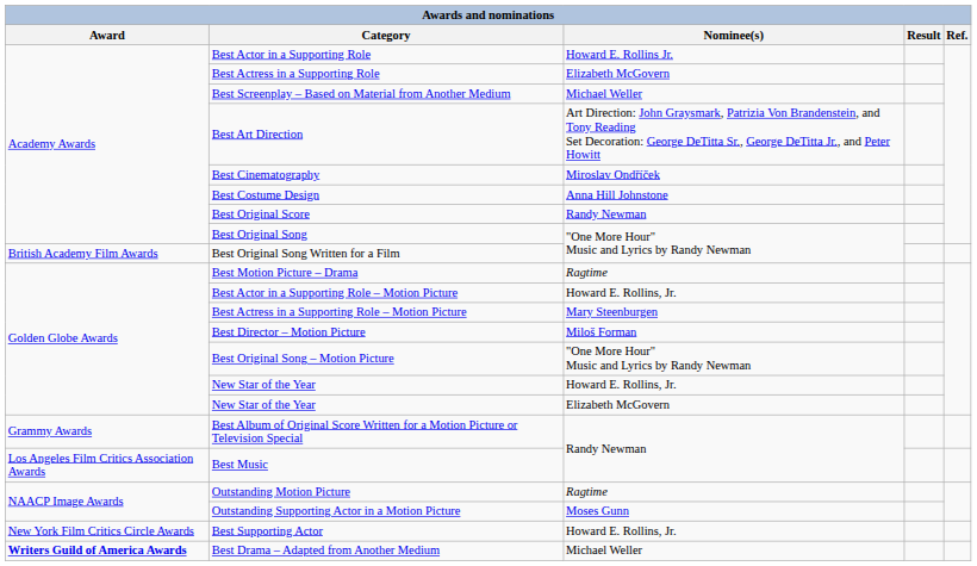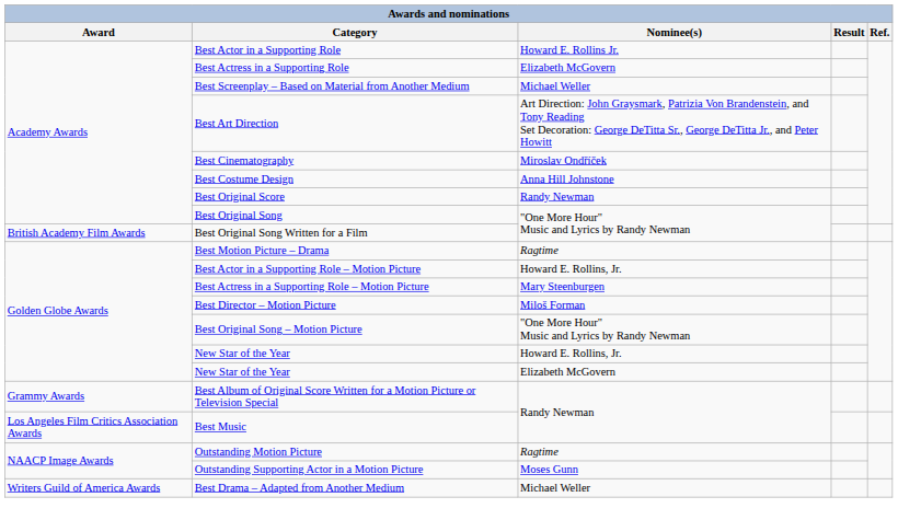- row: New York Film Critics Circle Awards | Best Supporting Actor | Howard E. Rollins, Jr.
Best Drama – Adapted from Another Medium | Award: bold -> normal
